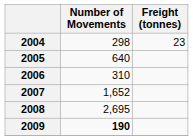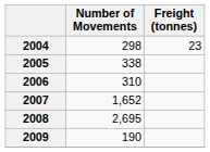2005 | Number of Movements: 640 -> 338
2009 | Number of Movements: bold -> normal
